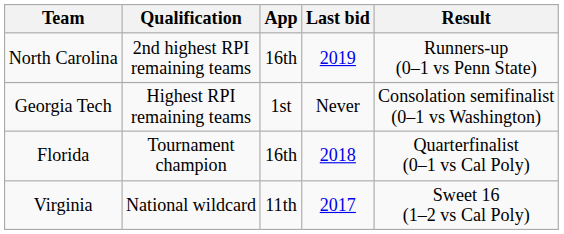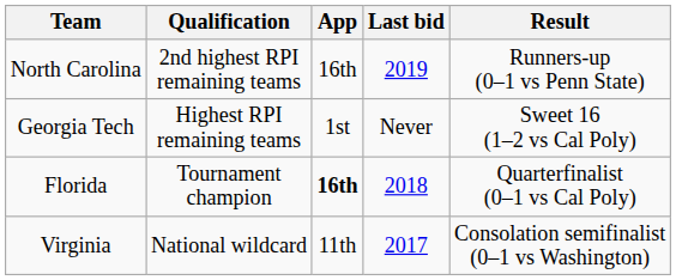Georgia Tech | Result: Consolation semifinalist (0–1 vs Washington) -> Sweet 16 (1–2 vs Cal Poly)
Florida | App: normal -> bold
Virginia | Result: Sweet 16 (1–2 vs Cal Poly) -> Consolation semifinalist (0–1 vs Washington)
